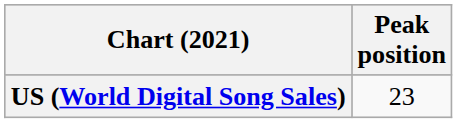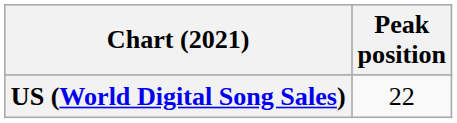US (World Digital Song Sales) | Peak position: 23 -> 22
